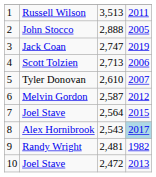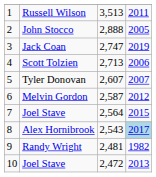Tyler Donovan | column 3: 2,610 -> 2,607
